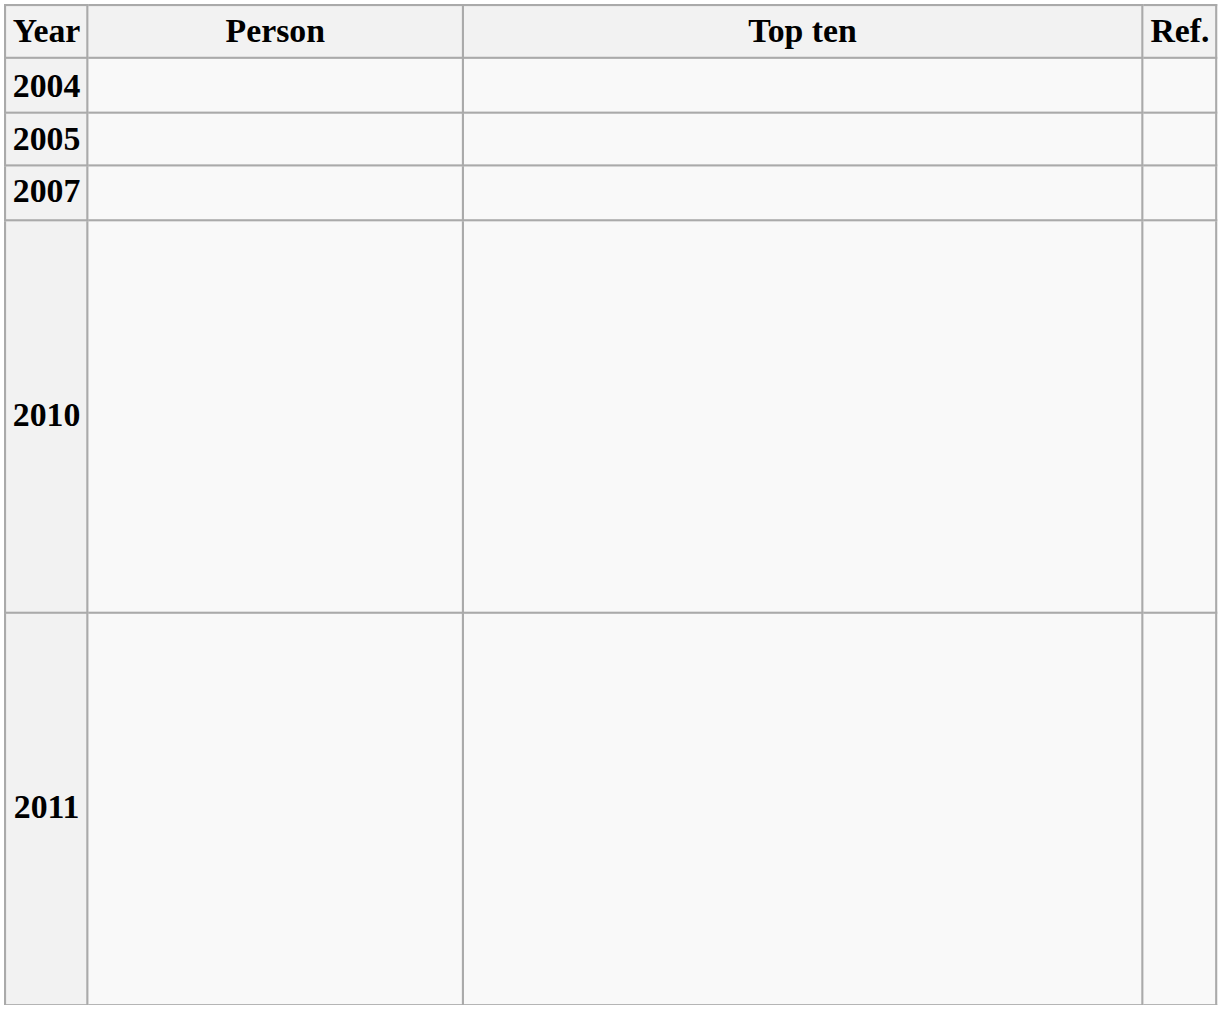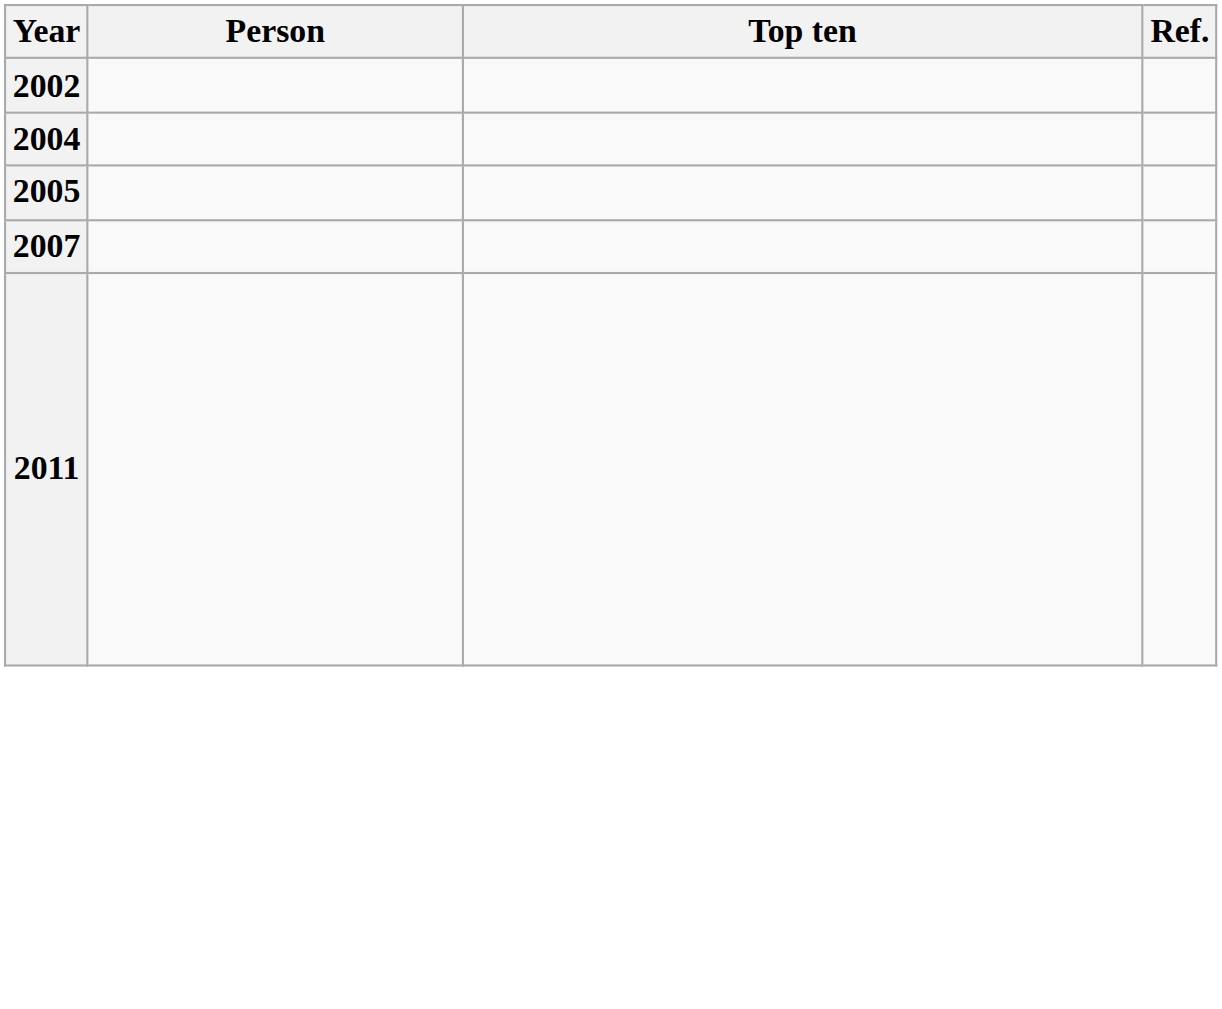+ row: 2002
- row: 2010
